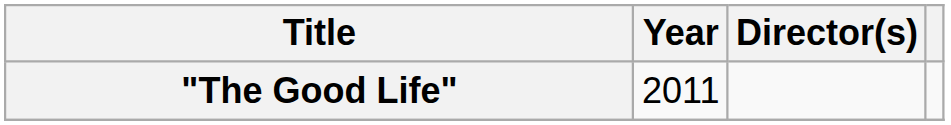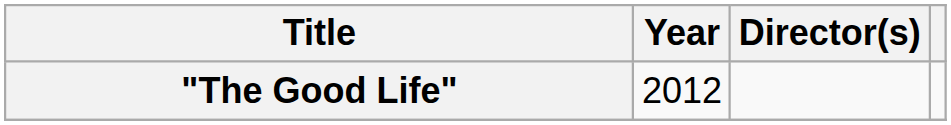"The Good Life" | Year: 2011 -> 2012
